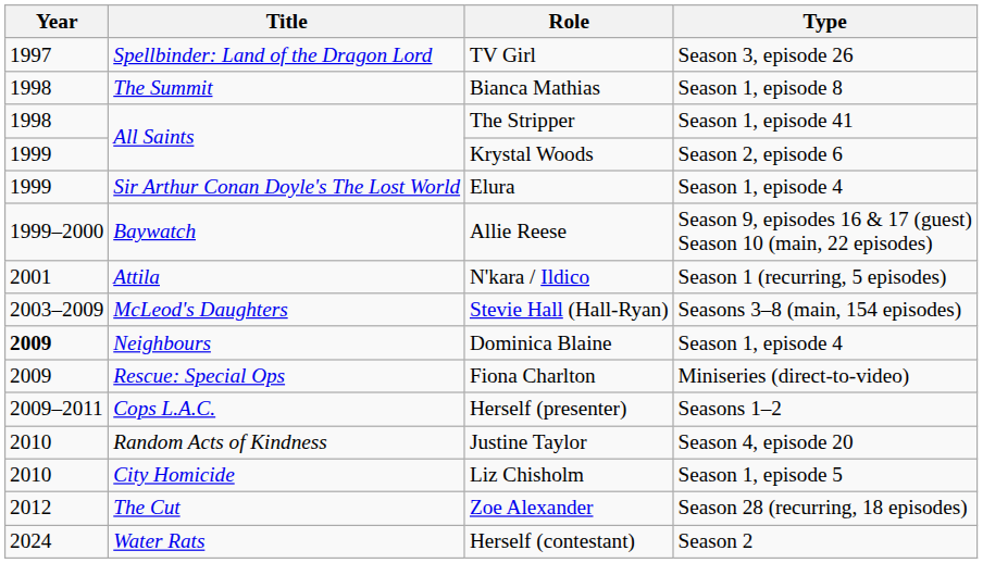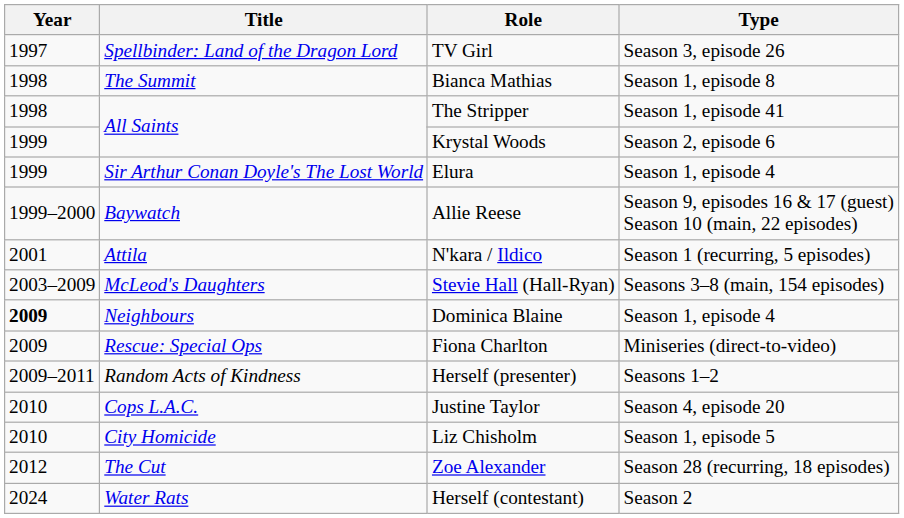Herself (presenter) | Title: Cops L.A.C. -> Random Acts of Kindness
Justine Taylor | Title: Random Acts of Kindness -> Cops L.A.C.
